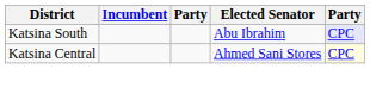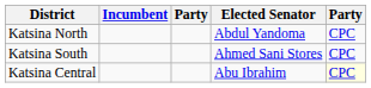+ row: Katsina North | Abdul Yandoma | CPC
Katsina South | Elected Senator: Abu Ibrahim -> Ahmed Sani Stores
Katsina South | column 5: lavender background -> no background
Katsina Central | Elected Senator: Ahmed Sani Stores -> Abu Ibrahim
